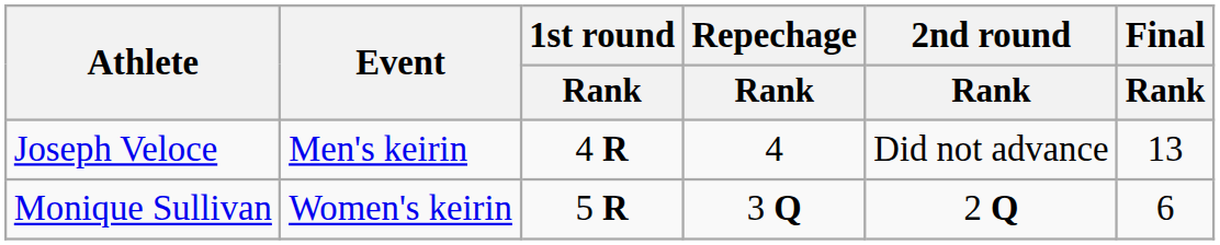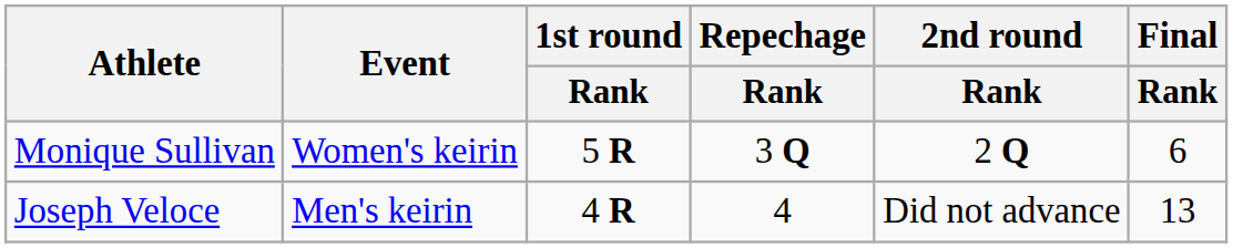rows swapped: Joseph Veloce <-> Monique Sullivan
